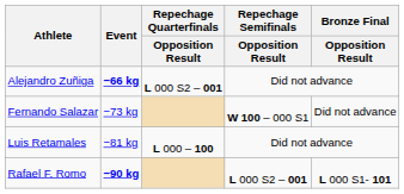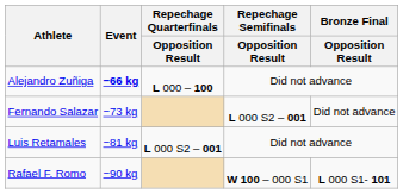Alejandro Zuñiga | Repechage Quarterfinals / Opposition Result: L 000 S2 – 001 -> L 000 – 100
Fernando Salazar | Repechage Semifinals / Opposition Result: W 100 – 000 S1 -> L 000 S2 – 001
Luis Retamales | Repechage Quarterfinals / Opposition Result: L 000 – 100 -> L 000 S2 – 001
Rafael F. Romo | Event: bold -> normal
Rafael F. Romo | Repechage Semifinals / Opposition Result: L 000 S2 – 001 -> W 100 – 000 S1
